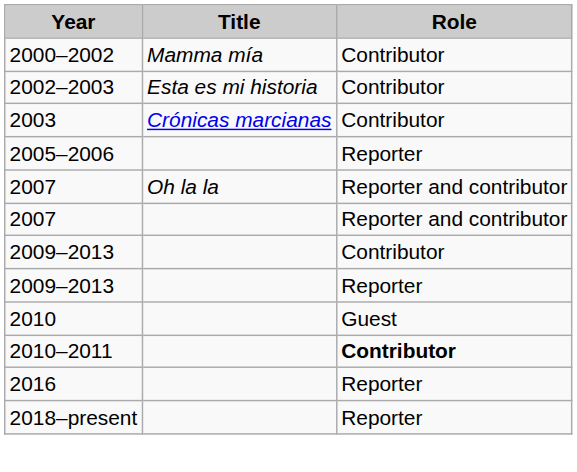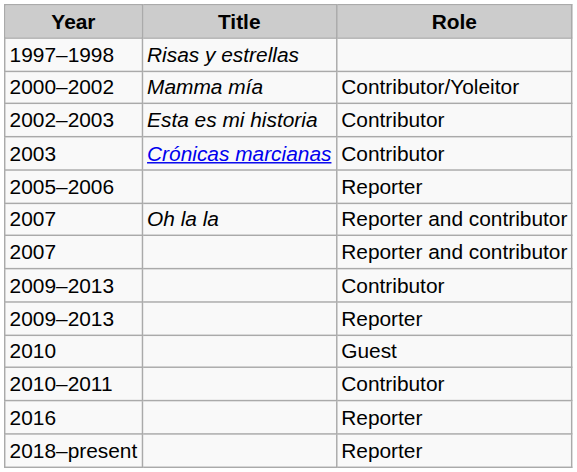+ row: 1997–1998 | Risas y estrellas
2000–2002 | Role: Contributor -> Contributor/Yoleitor
2010–2011 | Role: bold -> normal
